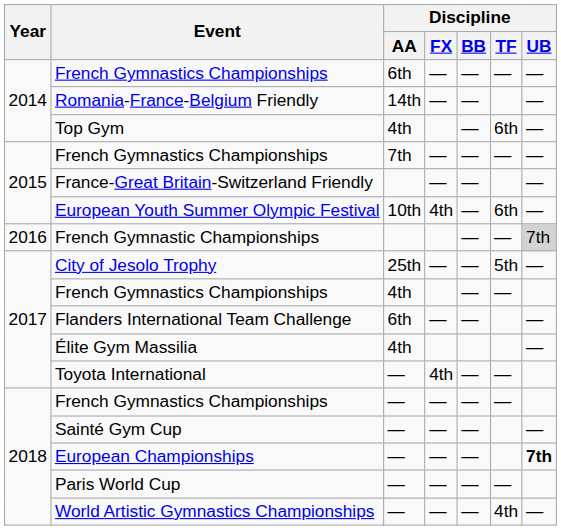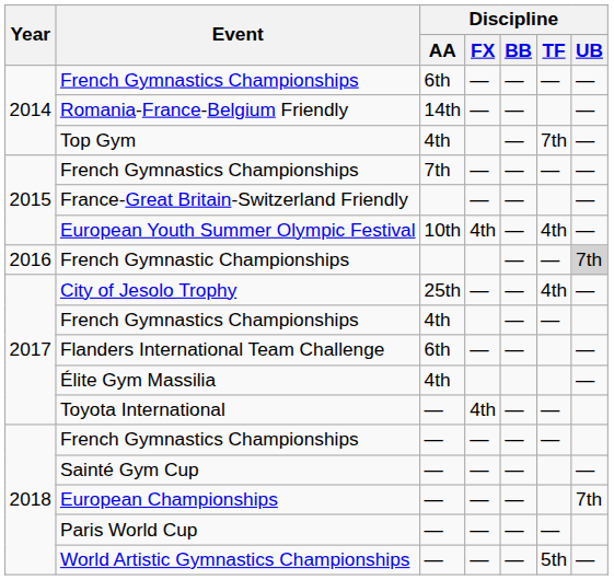Top Gym | Discipline / TF: 6th -> 7th
European Youth Summer Olympic Festival | Discipline / TF: 6th -> 4th
City of Jesolo Trophy | Discipline / TF: 5th -> 4th
European Championships | Discipline / UB: bold -> normal
World Artistic Gymnastics Championships | Discipline / TF: 4th -> 5th
